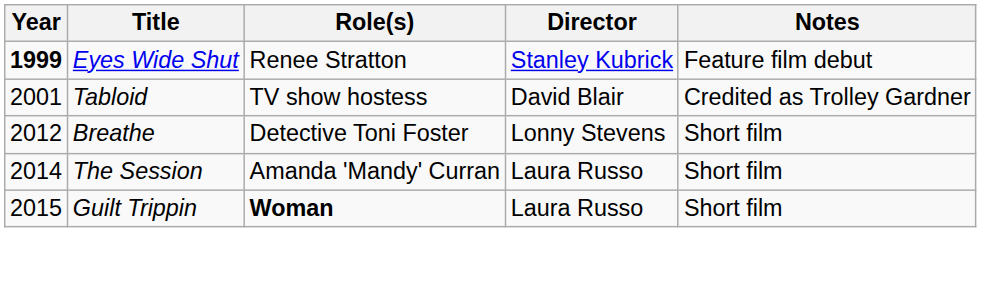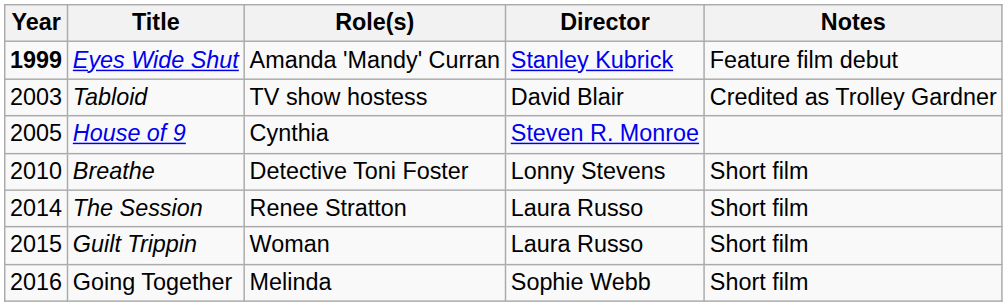Eyes Wide Shut | Role(s): Renee Stratton -> Amanda 'Mandy' Curran
Tabloid | Year: 2001 -> 2003
+ row: 2005 | House of 9 | Cynthia | Steven R. Monroe
Breathe | Year: 2012 -> 2010
The Session | Role(s): Amanda 'Mandy' Curran -> Renee Stratton
Guilt Trippin | Role(s): bold -> normal
+ row: 2016 | Going Together | Melinda | Sophie Webb | Short film
